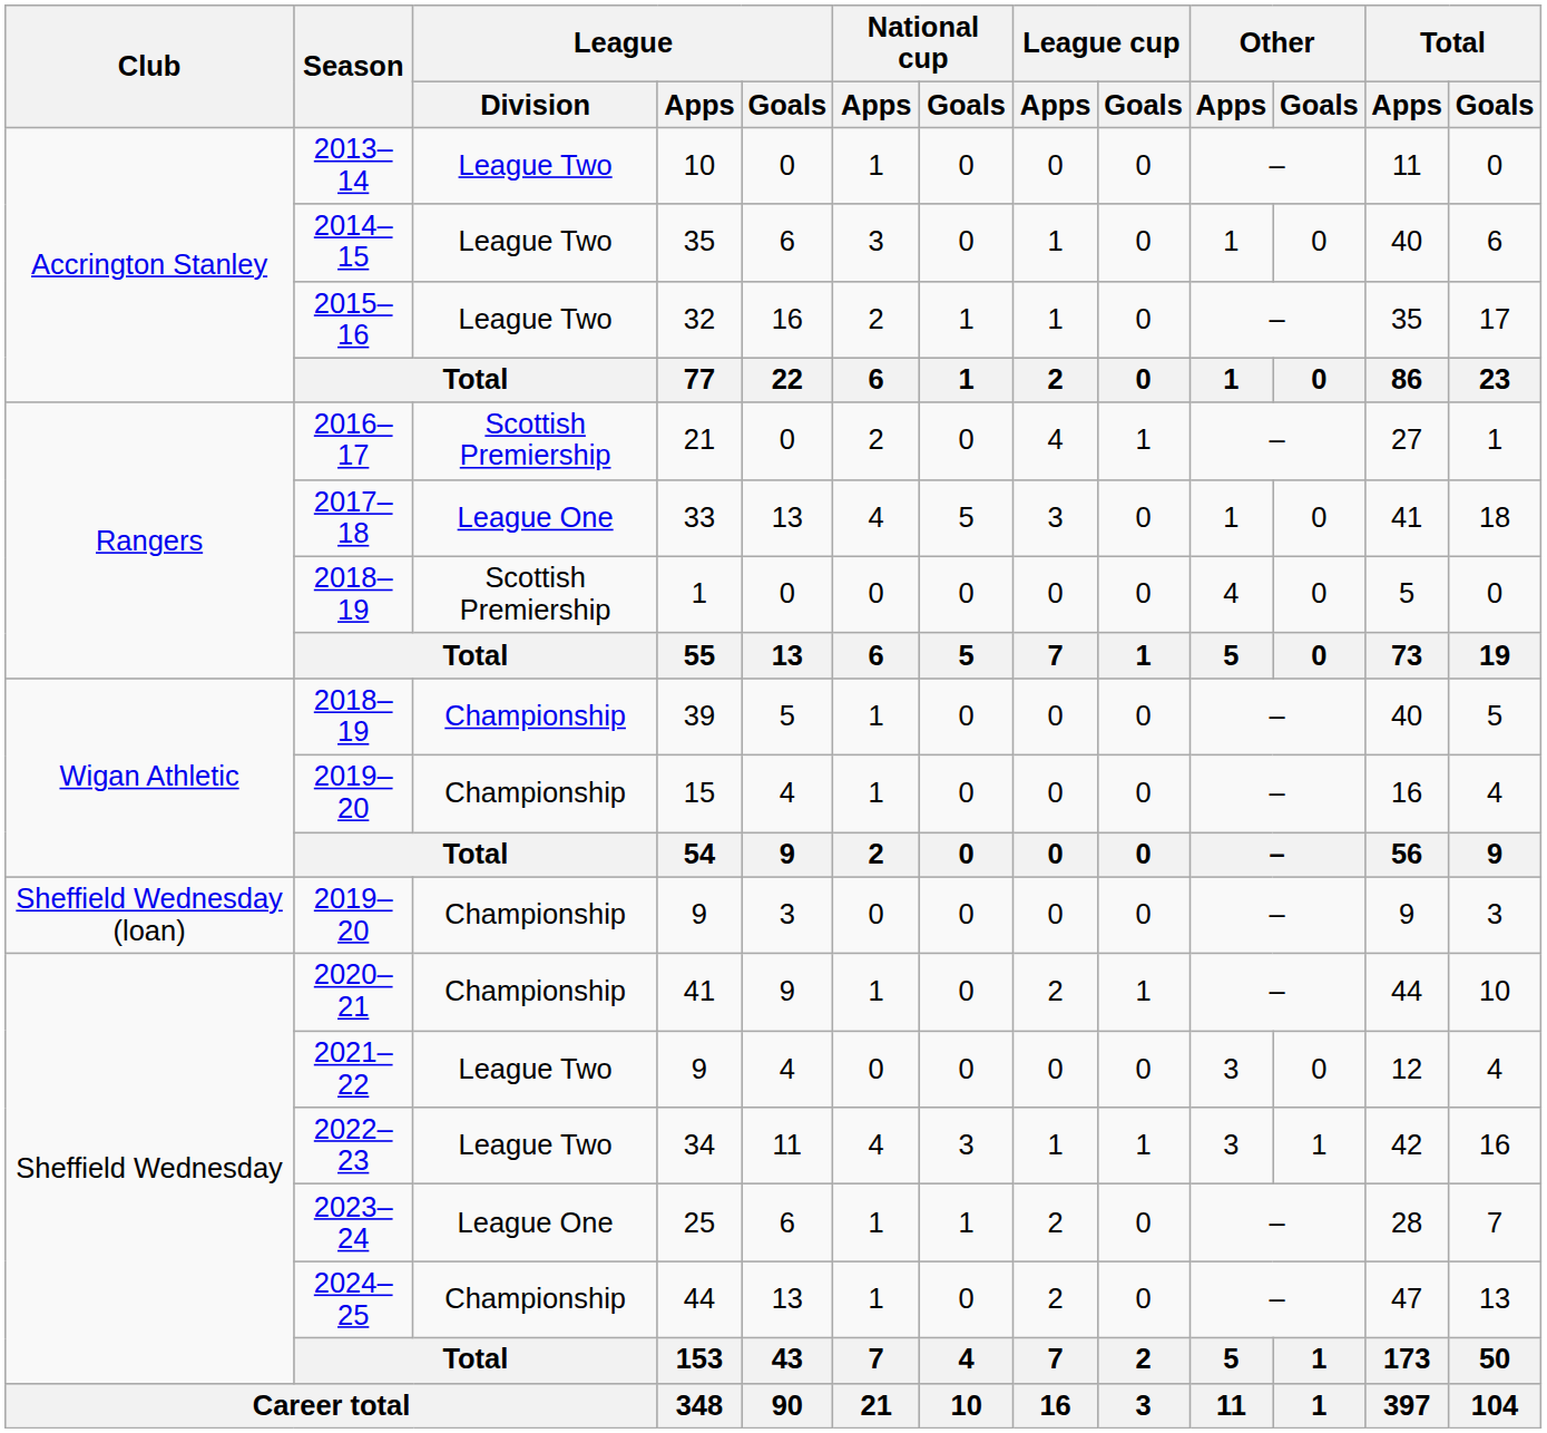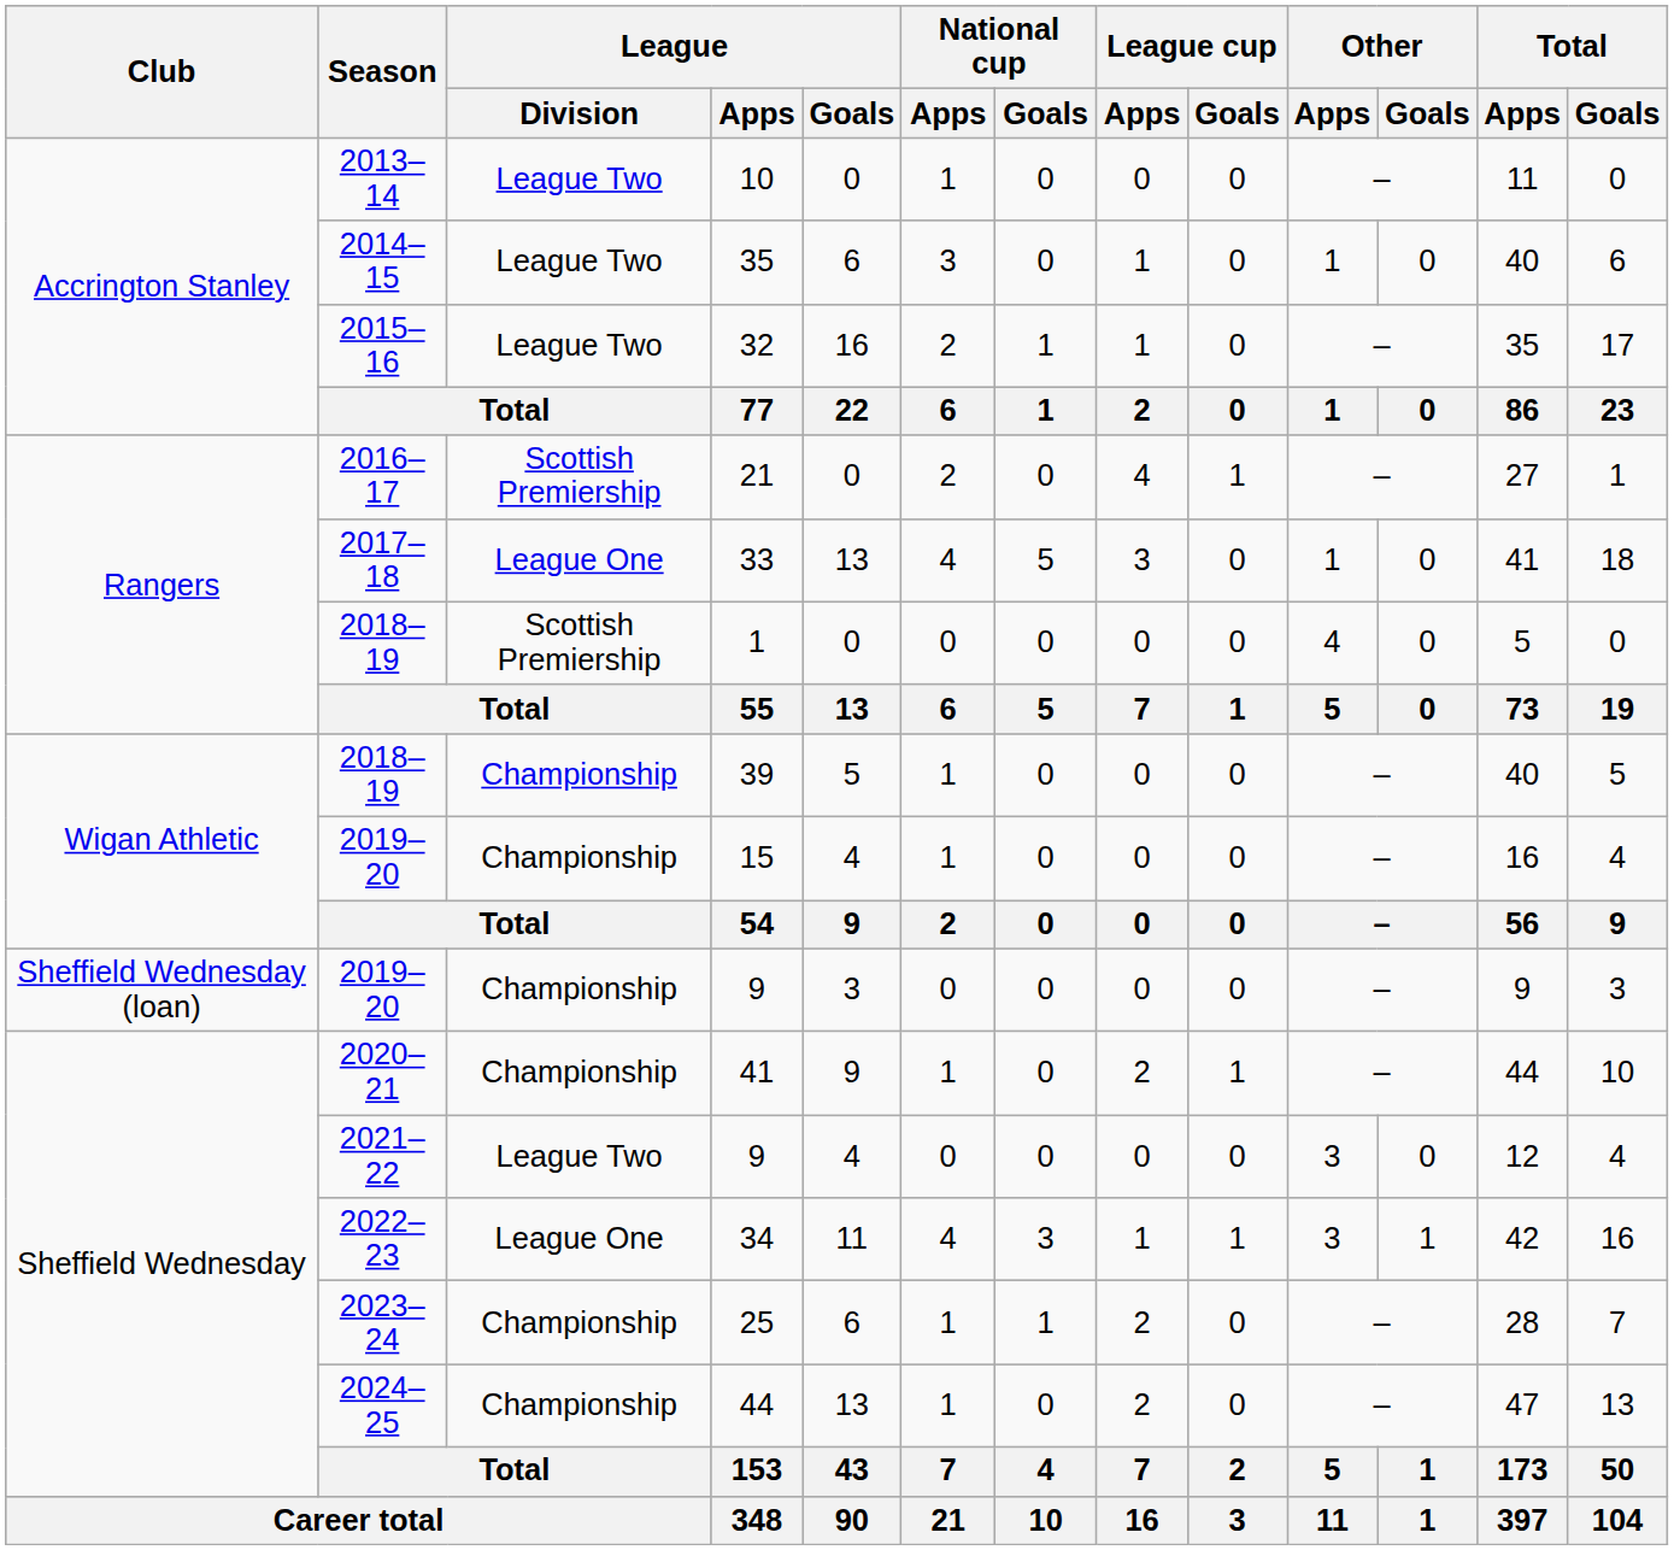34 | League / Division: League Two -> League One
25 | League / Division: League One -> Championship
